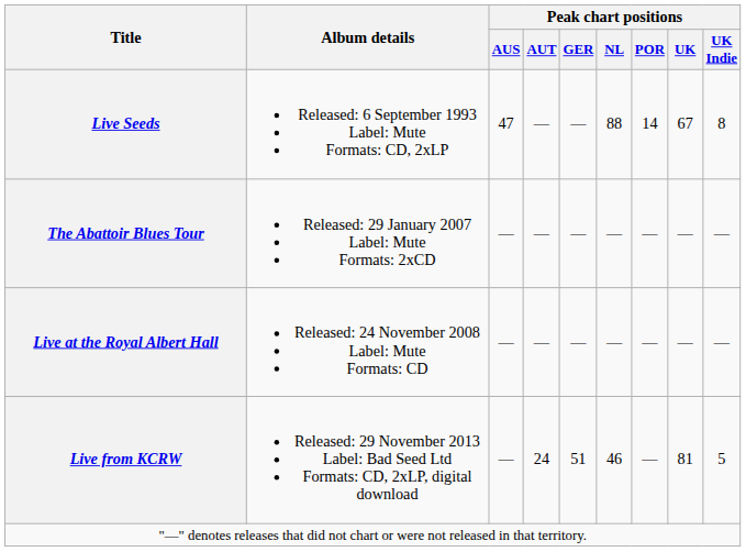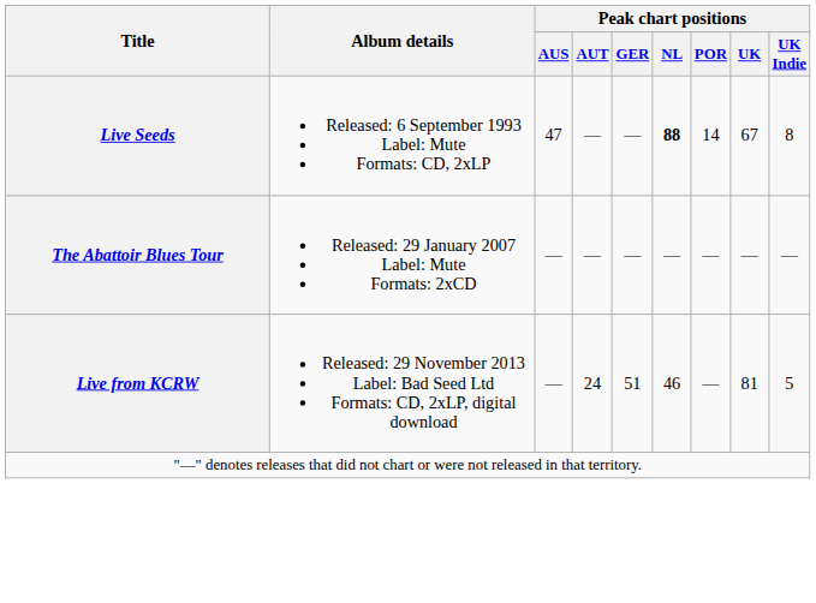Live Seeds | Peak chart positions / NL: normal -> bold
- row: Live at the Royal Albert Hall | Released: 24 November 2008 Label: Mute Formats: CD | — | — | — | — | — | — | —
